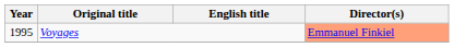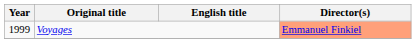Voyages | Year: 1995 -> 1999
